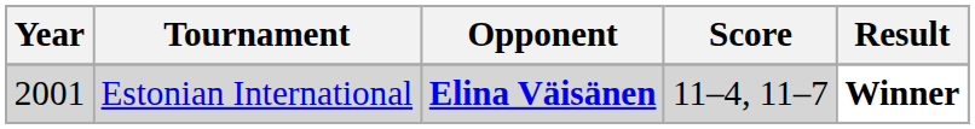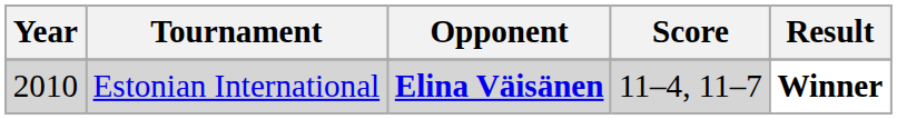Estonian International | Year: 2001 -> 2010
